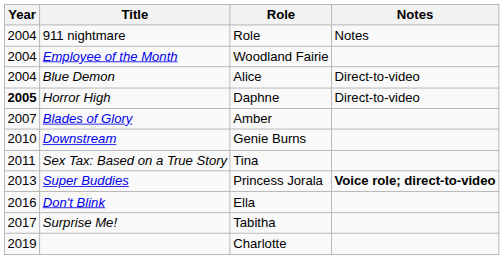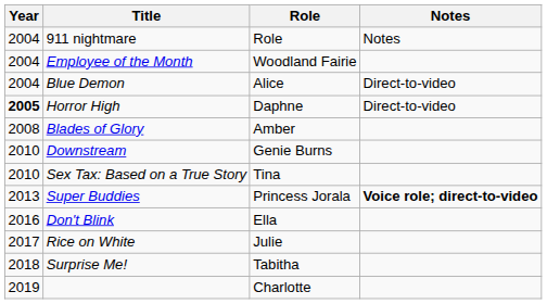Blades of Glory | Year: 2007 -> 2008
Sex Tax: Based on a True Story | Year: 2011 -> 2010
+ row: 2017 | Rice on White | Julie
Surprise Me! | Year: 2017 -> 2018
